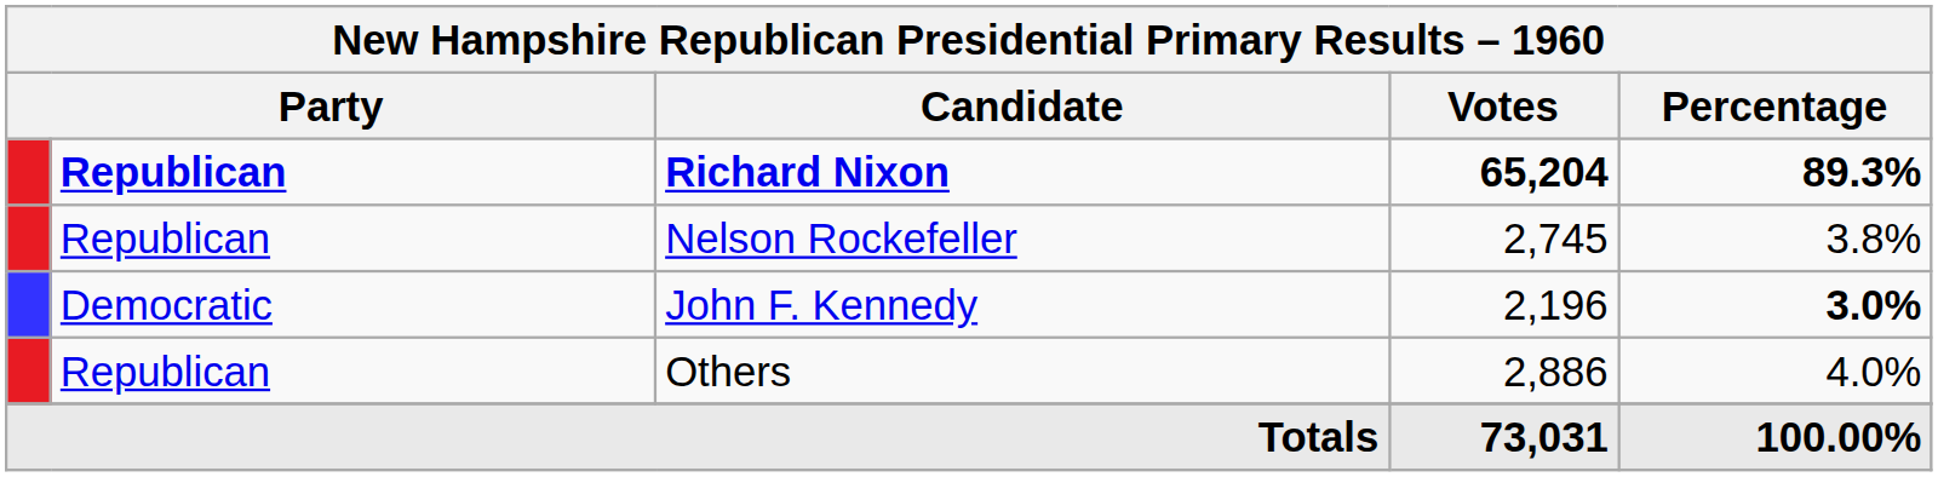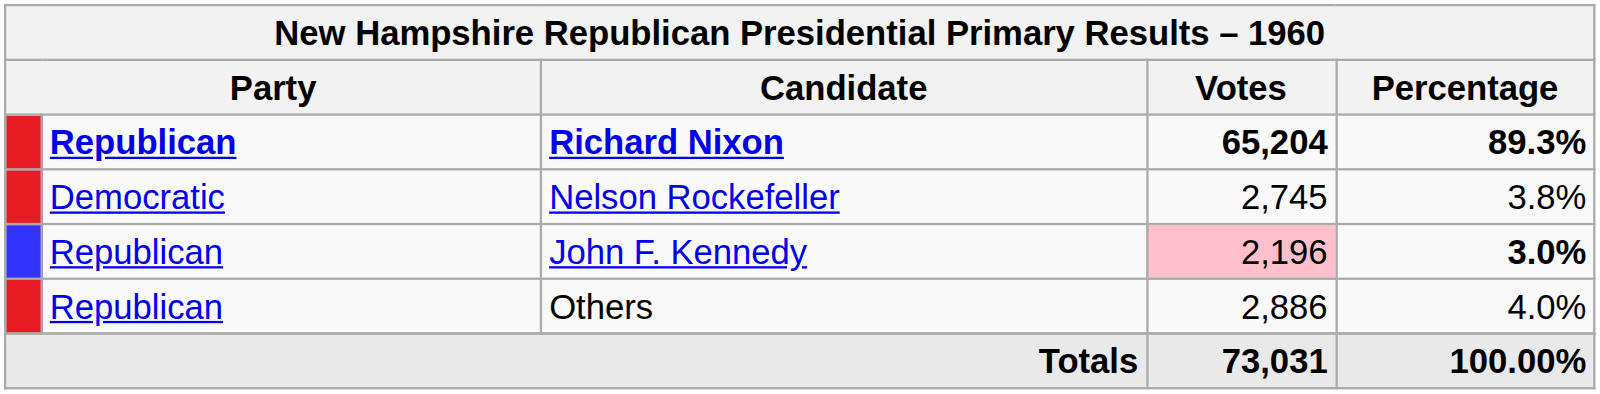Nelson Rockefeller | column 2: Republican -> Democratic
John F. Kennedy | column 2: Democratic -> Republican
John F. Kennedy | Votes: no background -> pink background
